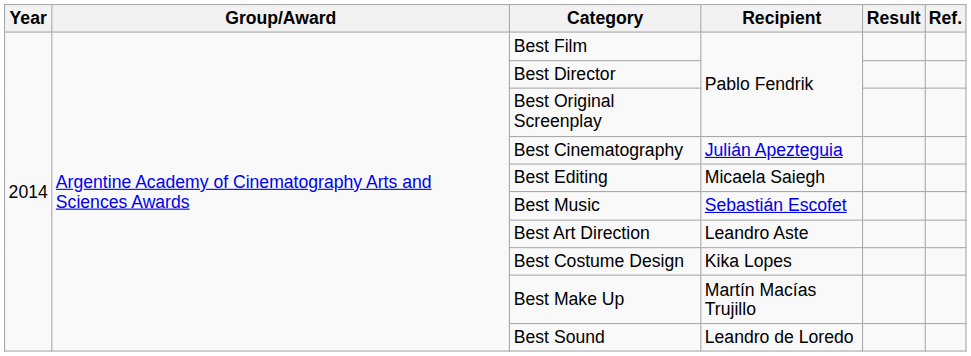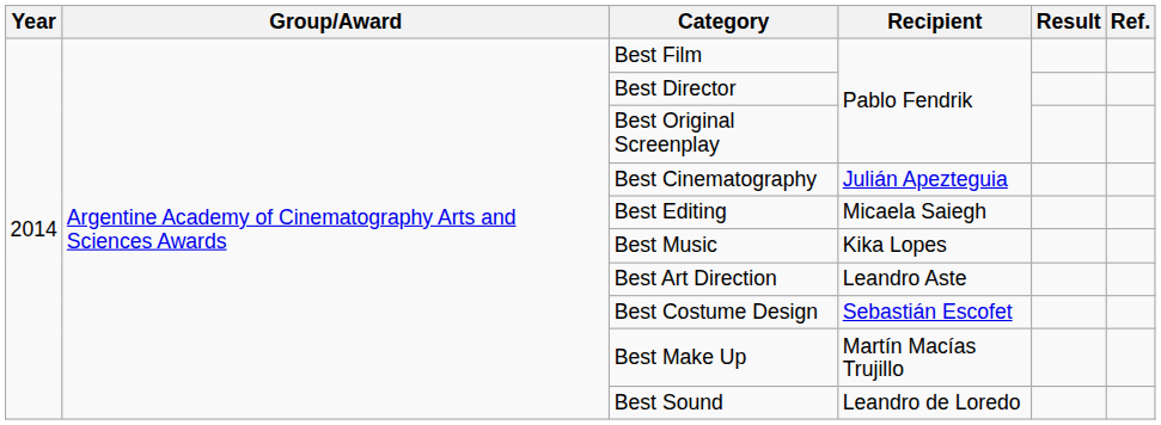Best Music | Recipient: Sebastián Escofet -> Kika Lopes
Best Costume Design | Recipient: Kika Lopes -> Sebastián Escofet
